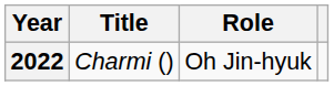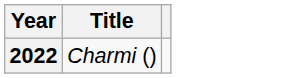- column: Role | Oh Jin-hyuk
